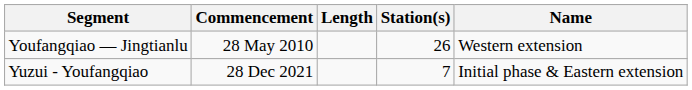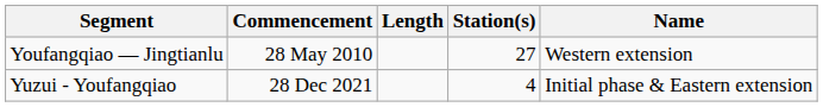Youfangqiao — Jingtianlu | Station(s): 26 -> 27
Yuzui - Youfangqiao | Station(s): 7 -> 4
